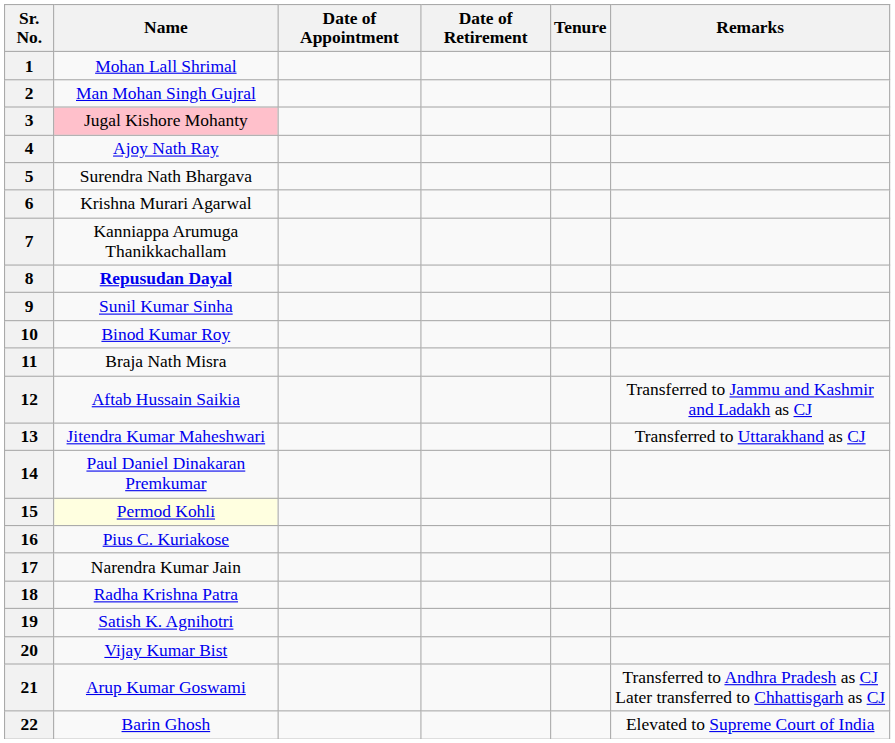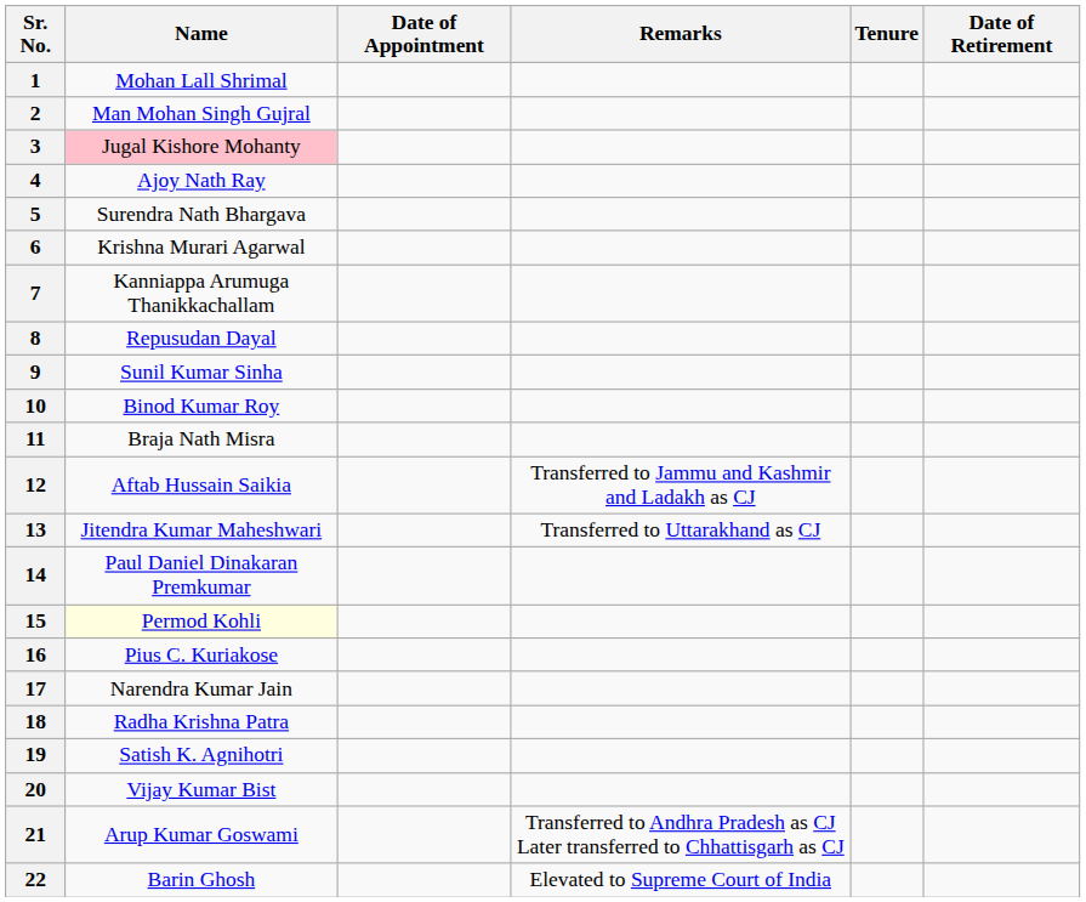columns swapped: Date of Retirement <-> Remarks
8 | Name: bold -> normal
